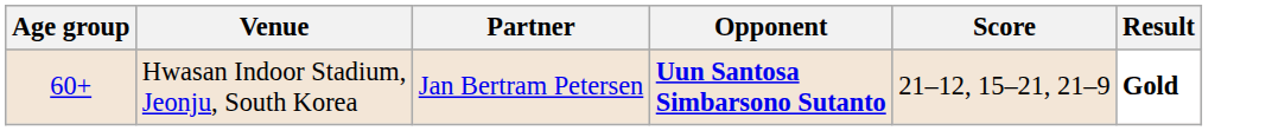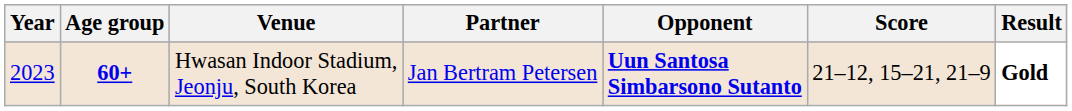+ column: Year | 2023
Hwasan Indoor Stadium, Jeonju, South Korea | Age group: normal -> bold
